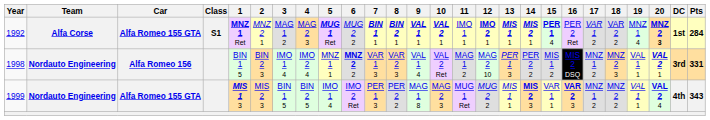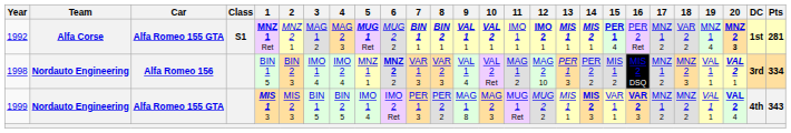1992 | 17: VAR 1 2 -> MNZ 1 2
1992 | Pts: 284 -> 281
1998 | Pts: 331 -> 334
